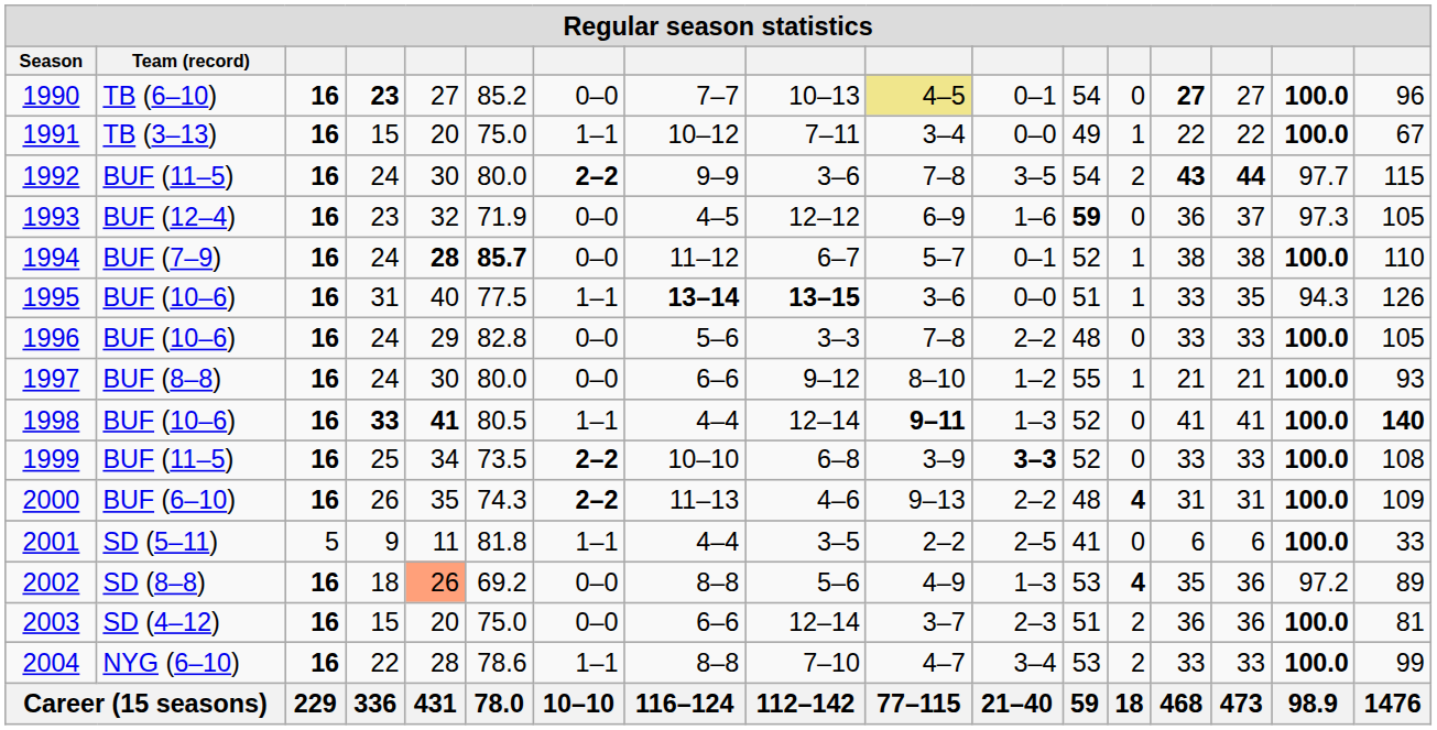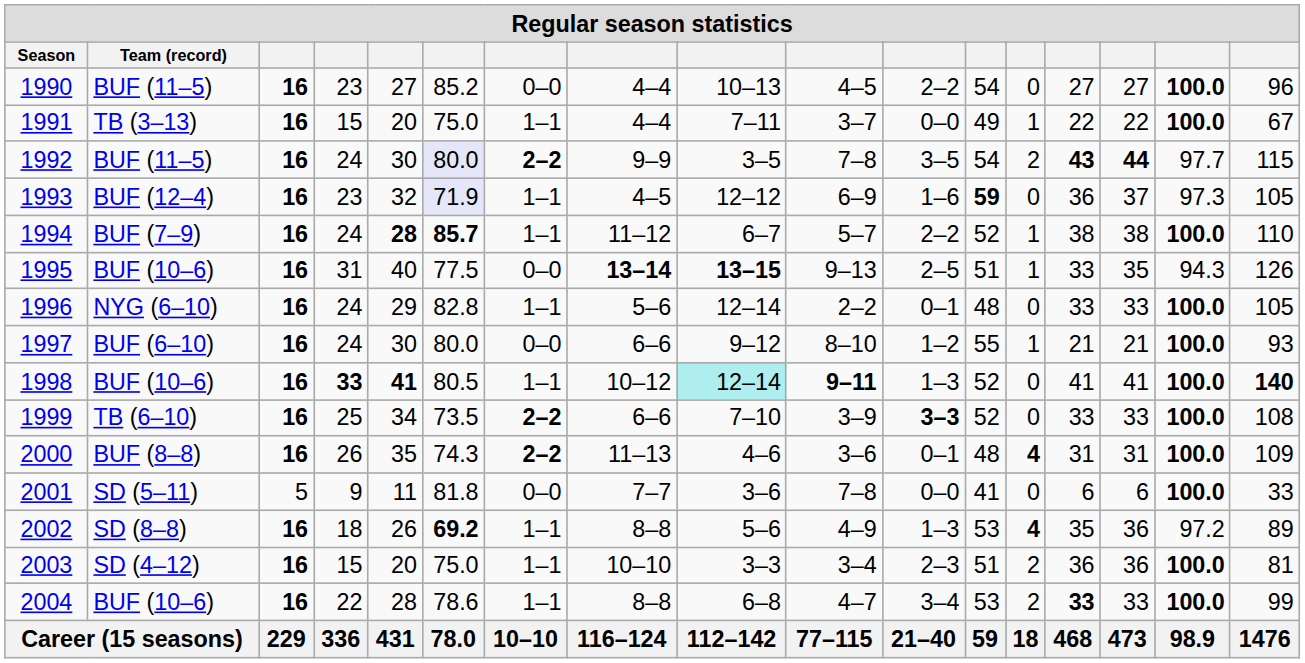1990 | Team (record): TB (6–10) -> BUF (11–5)
1990 | column 4: bold -> normal
1990 | column 8: 7–7 -> 4–4
1990 | column 10: khaki background -> no background
1990 | column 11: 0–1 -> 2–2
1990 | column 14: bold -> normal
1991 | column 8: 10–12 -> 4–4
1991 | column 10: 3–4 -> 3–7
1992 | column 6: no background -> lavender background
1992 | column 9: 3–6 -> 3–5
1993 | column 6: no background -> lavender background
1993 | column 7: 0–0 -> 1–1
1994 | column 7: 0–0 -> 1–1
1994 | column 11: 0–1 -> 2–2
1995 | column 7: 1–1 -> 0–0
1995 | column 10: 3–6 -> 9–13
1995 | column 11: 0–0 -> 2–5
1996 | Team (record): BUF (10–6) -> NYG (6–10)
1996 | column 7: 0–0 -> 1–1
1996 | column 9: 3–3 -> 12–14
1996 | column 10: 7–8 -> 2–2
1996 | column 11: 2–2 -> 0–1
1997 | Team (record): BUF (8–8) -> BUF (6–10)
1998 | column 8: 4–4 -> 10–12
1998 | column 9: no background -> paleturquoise background
1999 | Team (record): BUF (11–5) -> TB (6–10)
1999 | column 8: 10–10 -> 6–6
1999 | column 9: 6–8 -> 7–10
2000 | Team (record): BUF (6–10) -> BUF (8–8)
2000 | column 10: 9–13 -> 3–6
2000 | column 11: 2–2 -> 0–1
2001 | column 7: 1–1 -> 0–0
2001 | column 8: 4–4 -> 7–7
2001 | column 9: 3–5 -> 3–6
2001 | column 10: 2–2 -> 7–8
2001 | column 11: 2–5 -> 0–0
2002 | column 5: lightsalmon background -> no background
2002 | column 6: normal -> bold
2002 | column 7: 0–0 -> 1–1
2003 | column 7: 0–0 -> 1–1
2003 | column 8: 6–6 -> 10–10
2003 | column 9: 12–14 -> 3–3
2003 | column 10: 3–7 -> 3–4
2004 | Team (record): NYG (6–10) -> BUF (10–6)
2004 | column 9: 7–10 -> 6–8
2004 | column 14: normal -> bold
